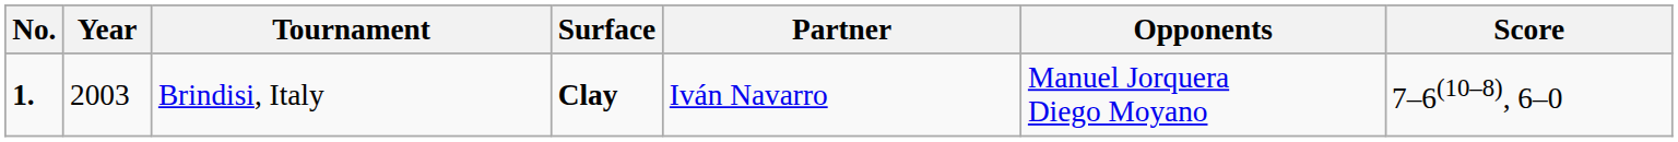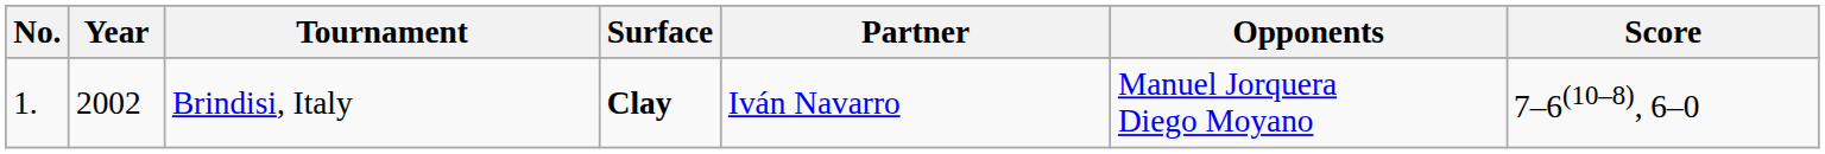Brindisi, Italy | No.: bold -> normal
Brindisi, Italy | Year: 2003 -> 2002
